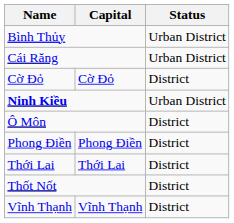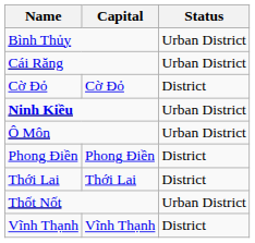Ô Môn | Status: District -> Urban District
Thốt Nốt | Status: District -> Urban District
